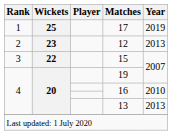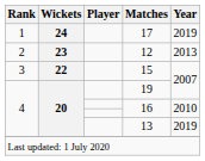17 | Wickets: 25 -> 24
13 | Year: 2013 -> 2019
